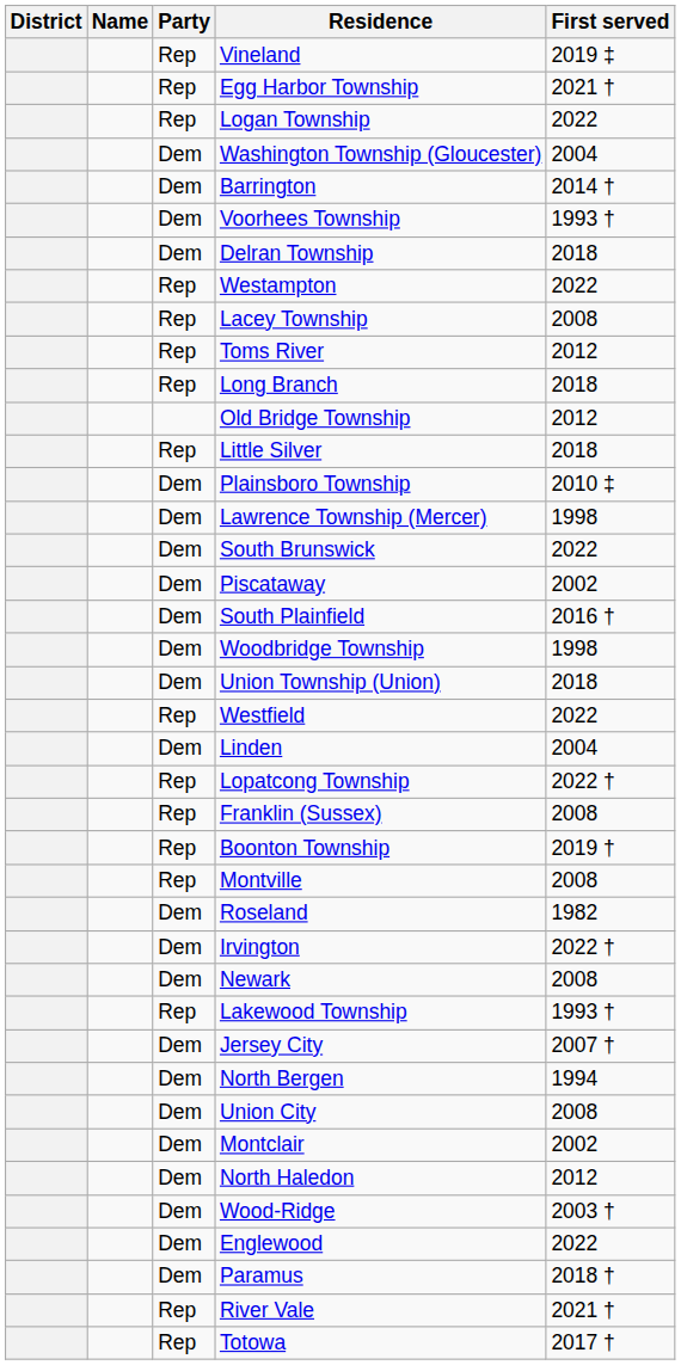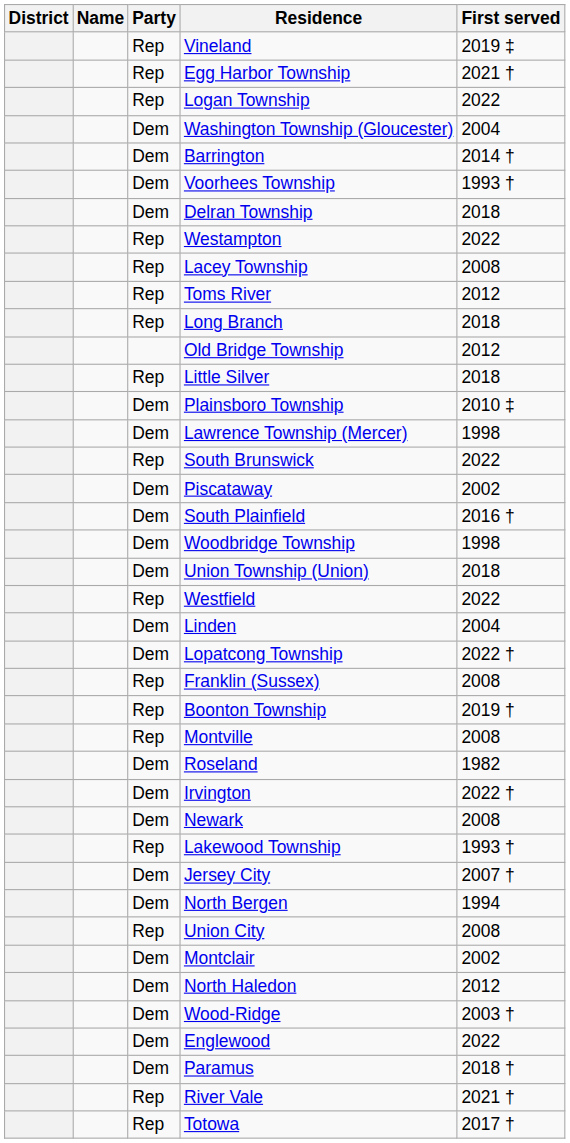South Brunswick | Party: Dem -> Rep
Lopatcong Township | Party: Rep -> Dem
Union City | Party: Dem -> Rep
